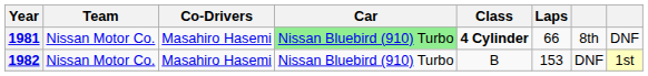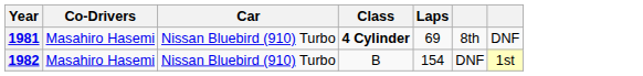- column: Team | Nissan Motor Co. | Nissan Motor Co.
1981 | Car: lightgreen background -> no background
1981 | Laps: 66 -> 69
1982 | Laps: 153 -> 154
